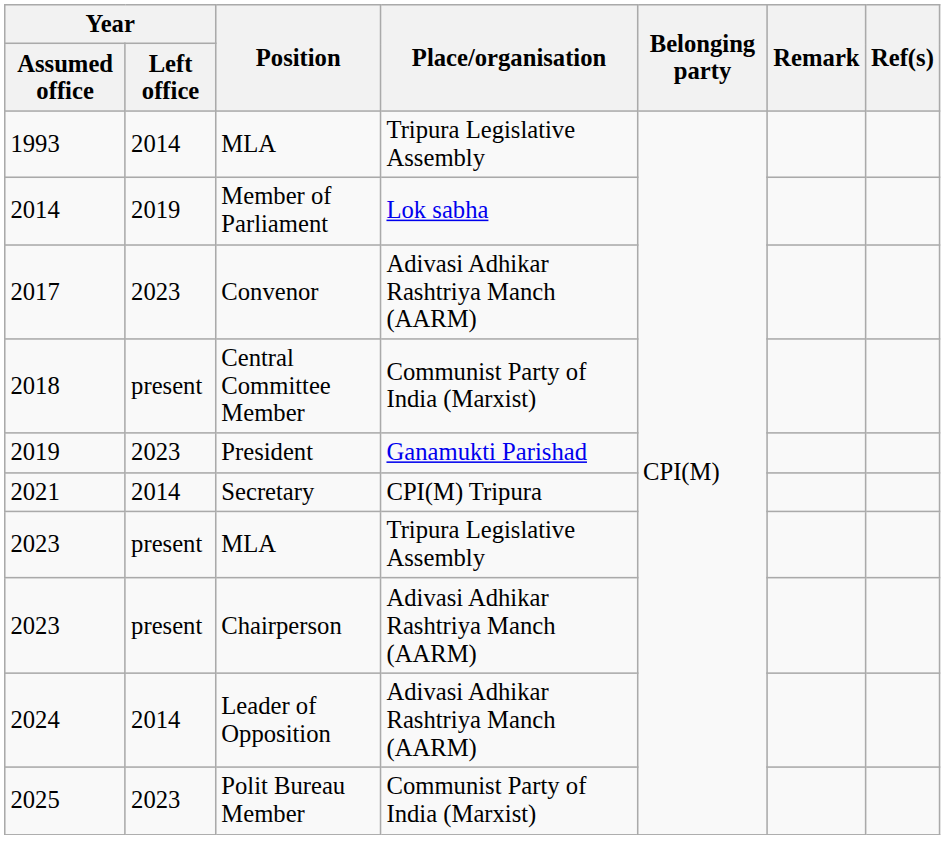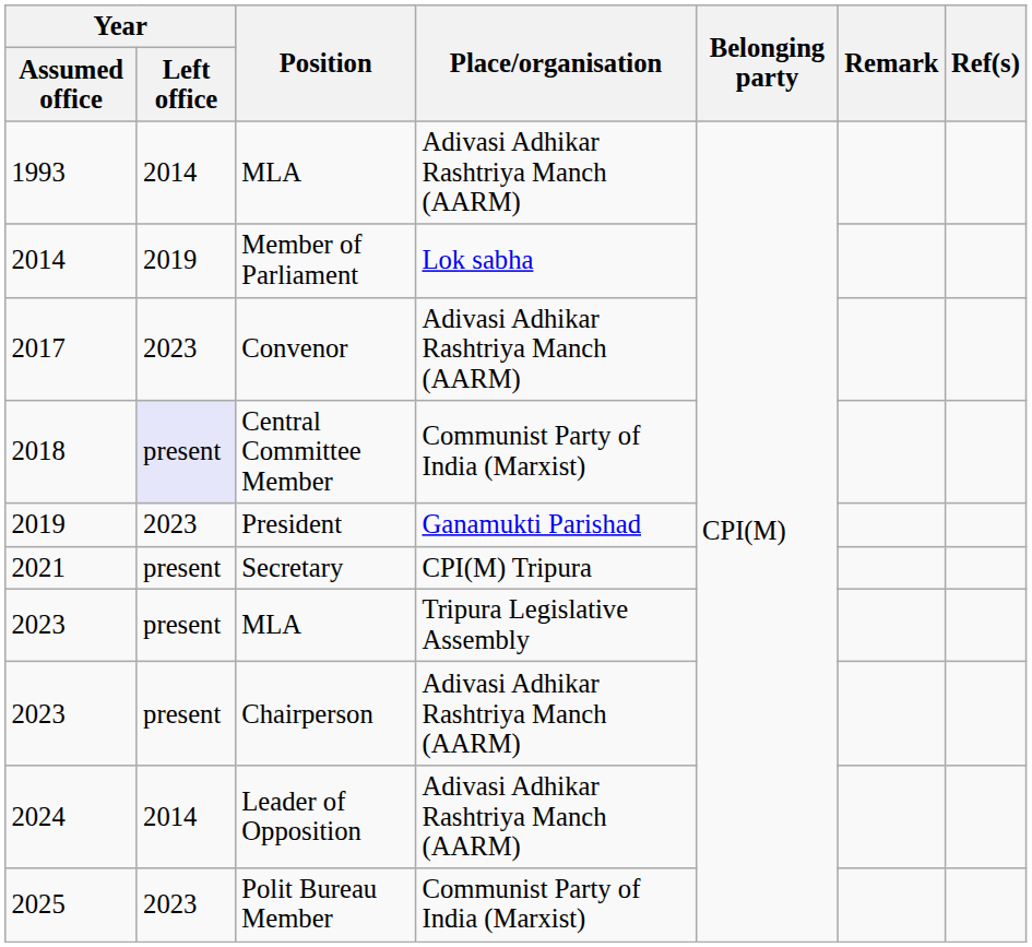1993 / MLA | Place/organisation: Tripura Legislative Assembly -> Adivasi Adhikar Rashtriya Manch (AARM)
Central Committee Member | Year / Left office: no background -> lavender background
Secretary | Year / Left office: 2014 -> present
